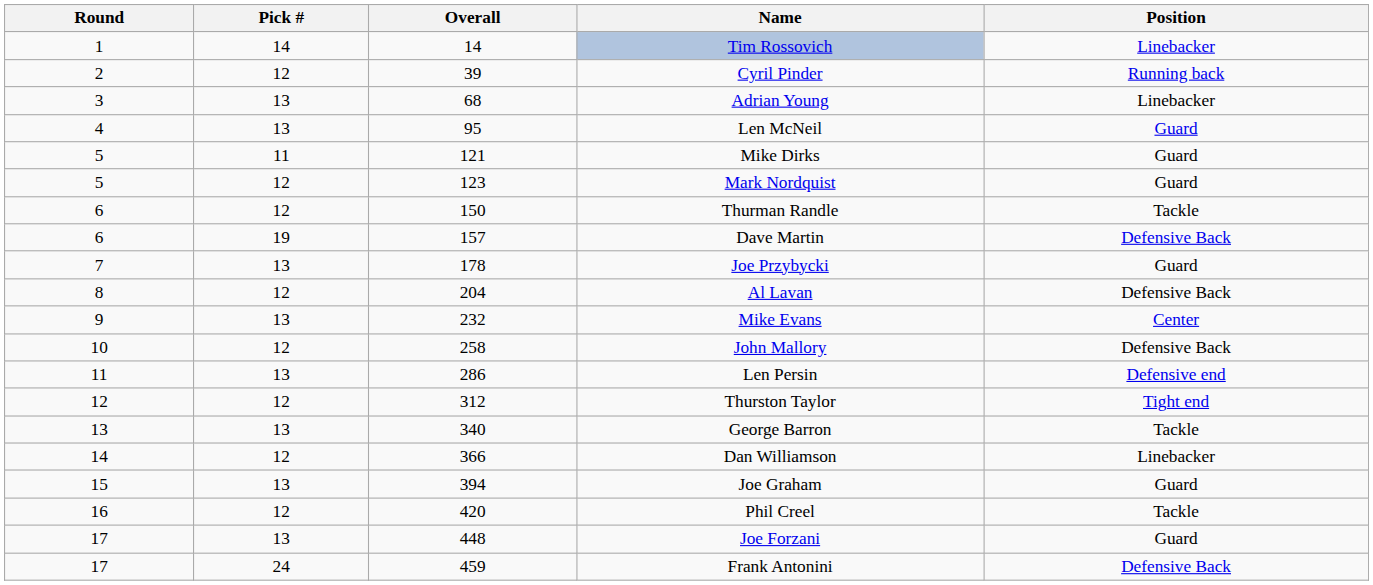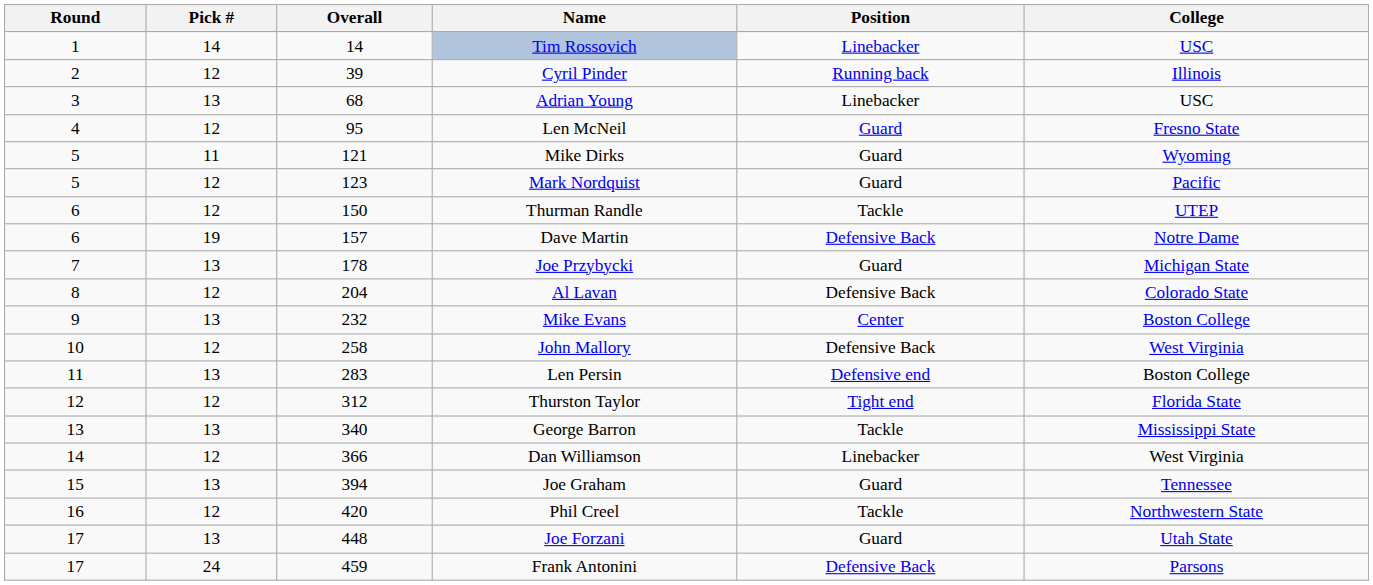+ column: College | USC | Illinois | USC | Fresno State | Wyoming | Pacific | UTEP | Notre Dame | Michigan State | Colorado State | Boston College | West Virginia | Boston College | Florida State | Mississippi State | West Virginia | Tennessee | Northwestern State | Utah State | Parsons
Len McNeil | Pick #: 13 -> 12
Len Persin | Overall: 286 -> 283
